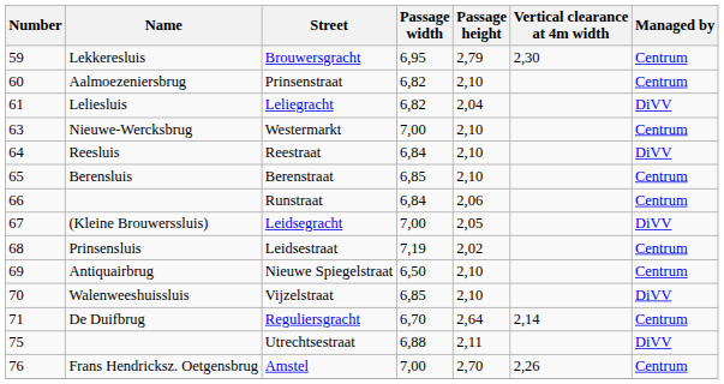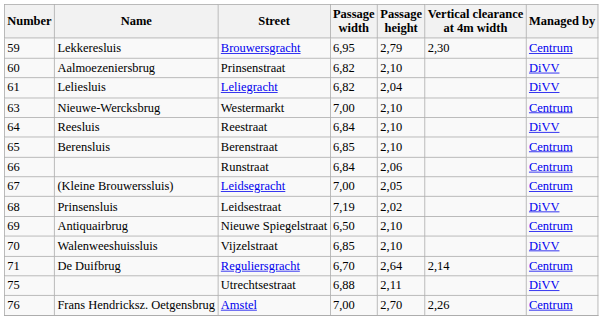Prinsenstraat | Managed by: Centrum -> DiVV
Leidsegracht | Managed by: DiVV -> Centrum
Leidsestraat | Managed by: Centrum -> DiVV
